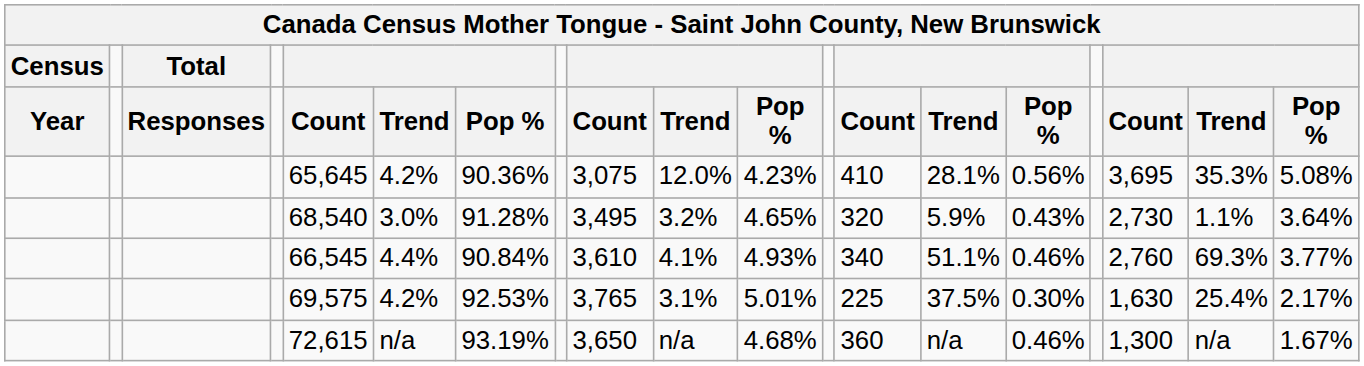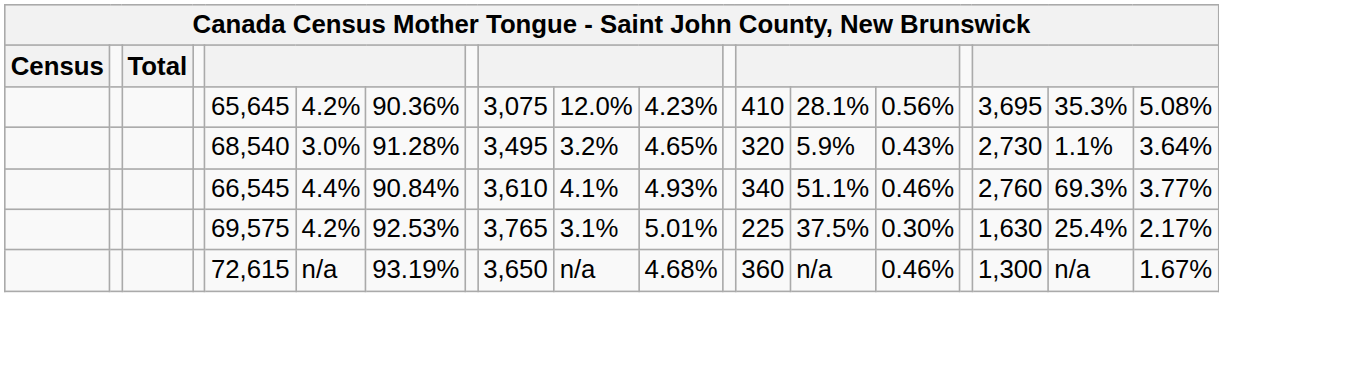- row: Year | Responses | Count | Trend | Pop % | Count | Trend | Pop % | Count | Trend | Pop % | Count | Trend | Pop %
